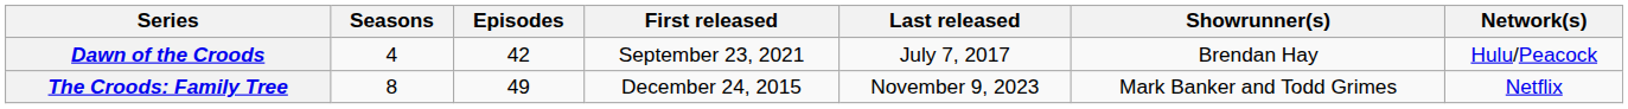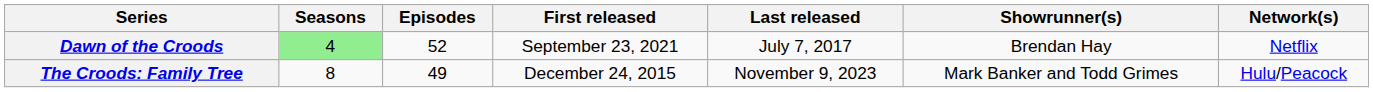Dawn of the Croods | Seasons: no background -> lightgreen background
Dawn of the Croods | Episodes: 42 -> 52
Dawn of the Croods | Network(s): Hulu/Peacock -> Netflix
The Croods: Family Tree | Network(s): Netflix -> Hulu/Peacock
